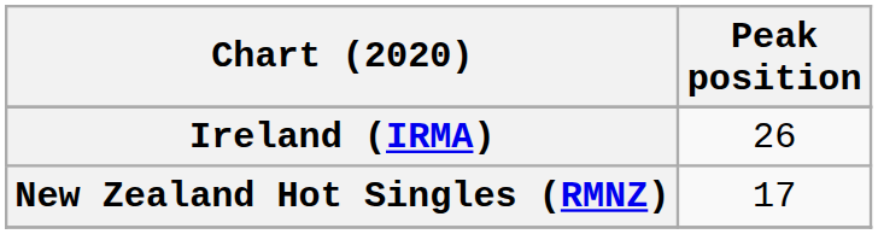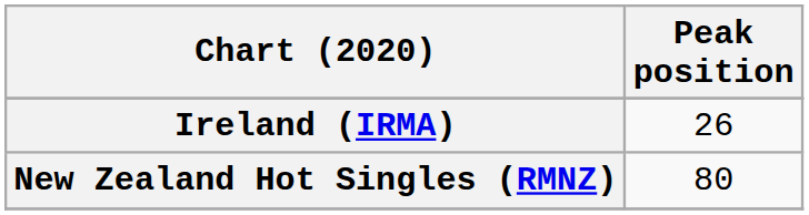New Zealand Hot Singles (RMNZ) | Peak position: 17 -> 80
